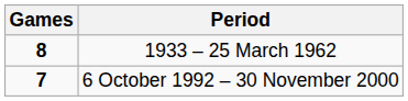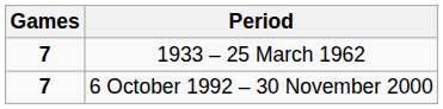1933 – 25 March 1962 | Games: 8 -> 7
